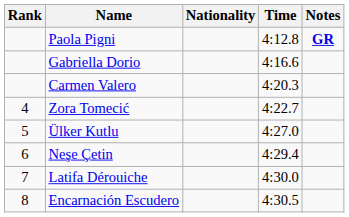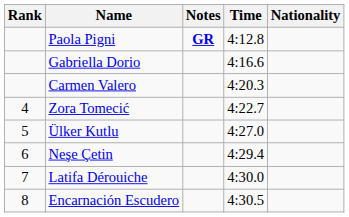columns swapped: Nationality <-> Notes
